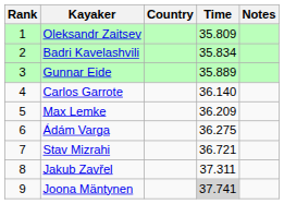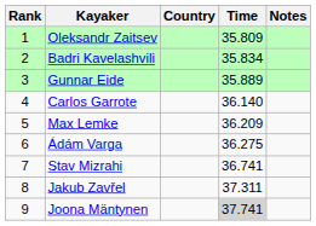Stav Mizrahi | Time: 36.721 -> 36.741
